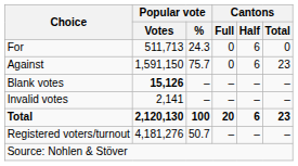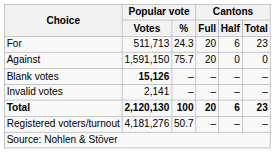For | Cantons / Full: 0 -> 20
For | Cantons / Total: 0 -> 23
Against | Cantons / Full: 0 -> 20
Against | Cantons / Half: 6 -> 0
Against | Cantons / Total: 23 -> 0
